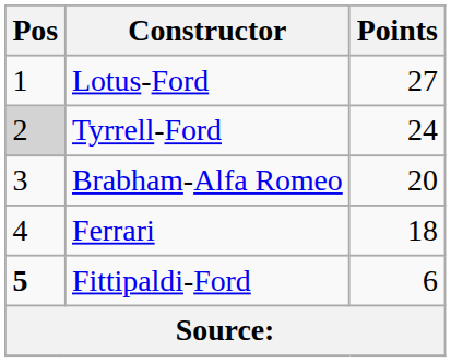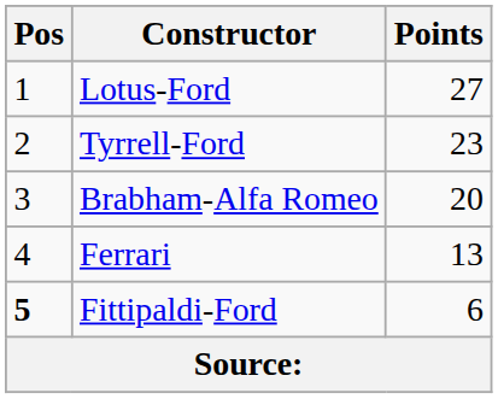Tyrrell-Ford | Pos: lightgrey background -> no background
Tyrrell-Ford | Points: 24 -> 23
Ferrari | Points: 18 -> 13
